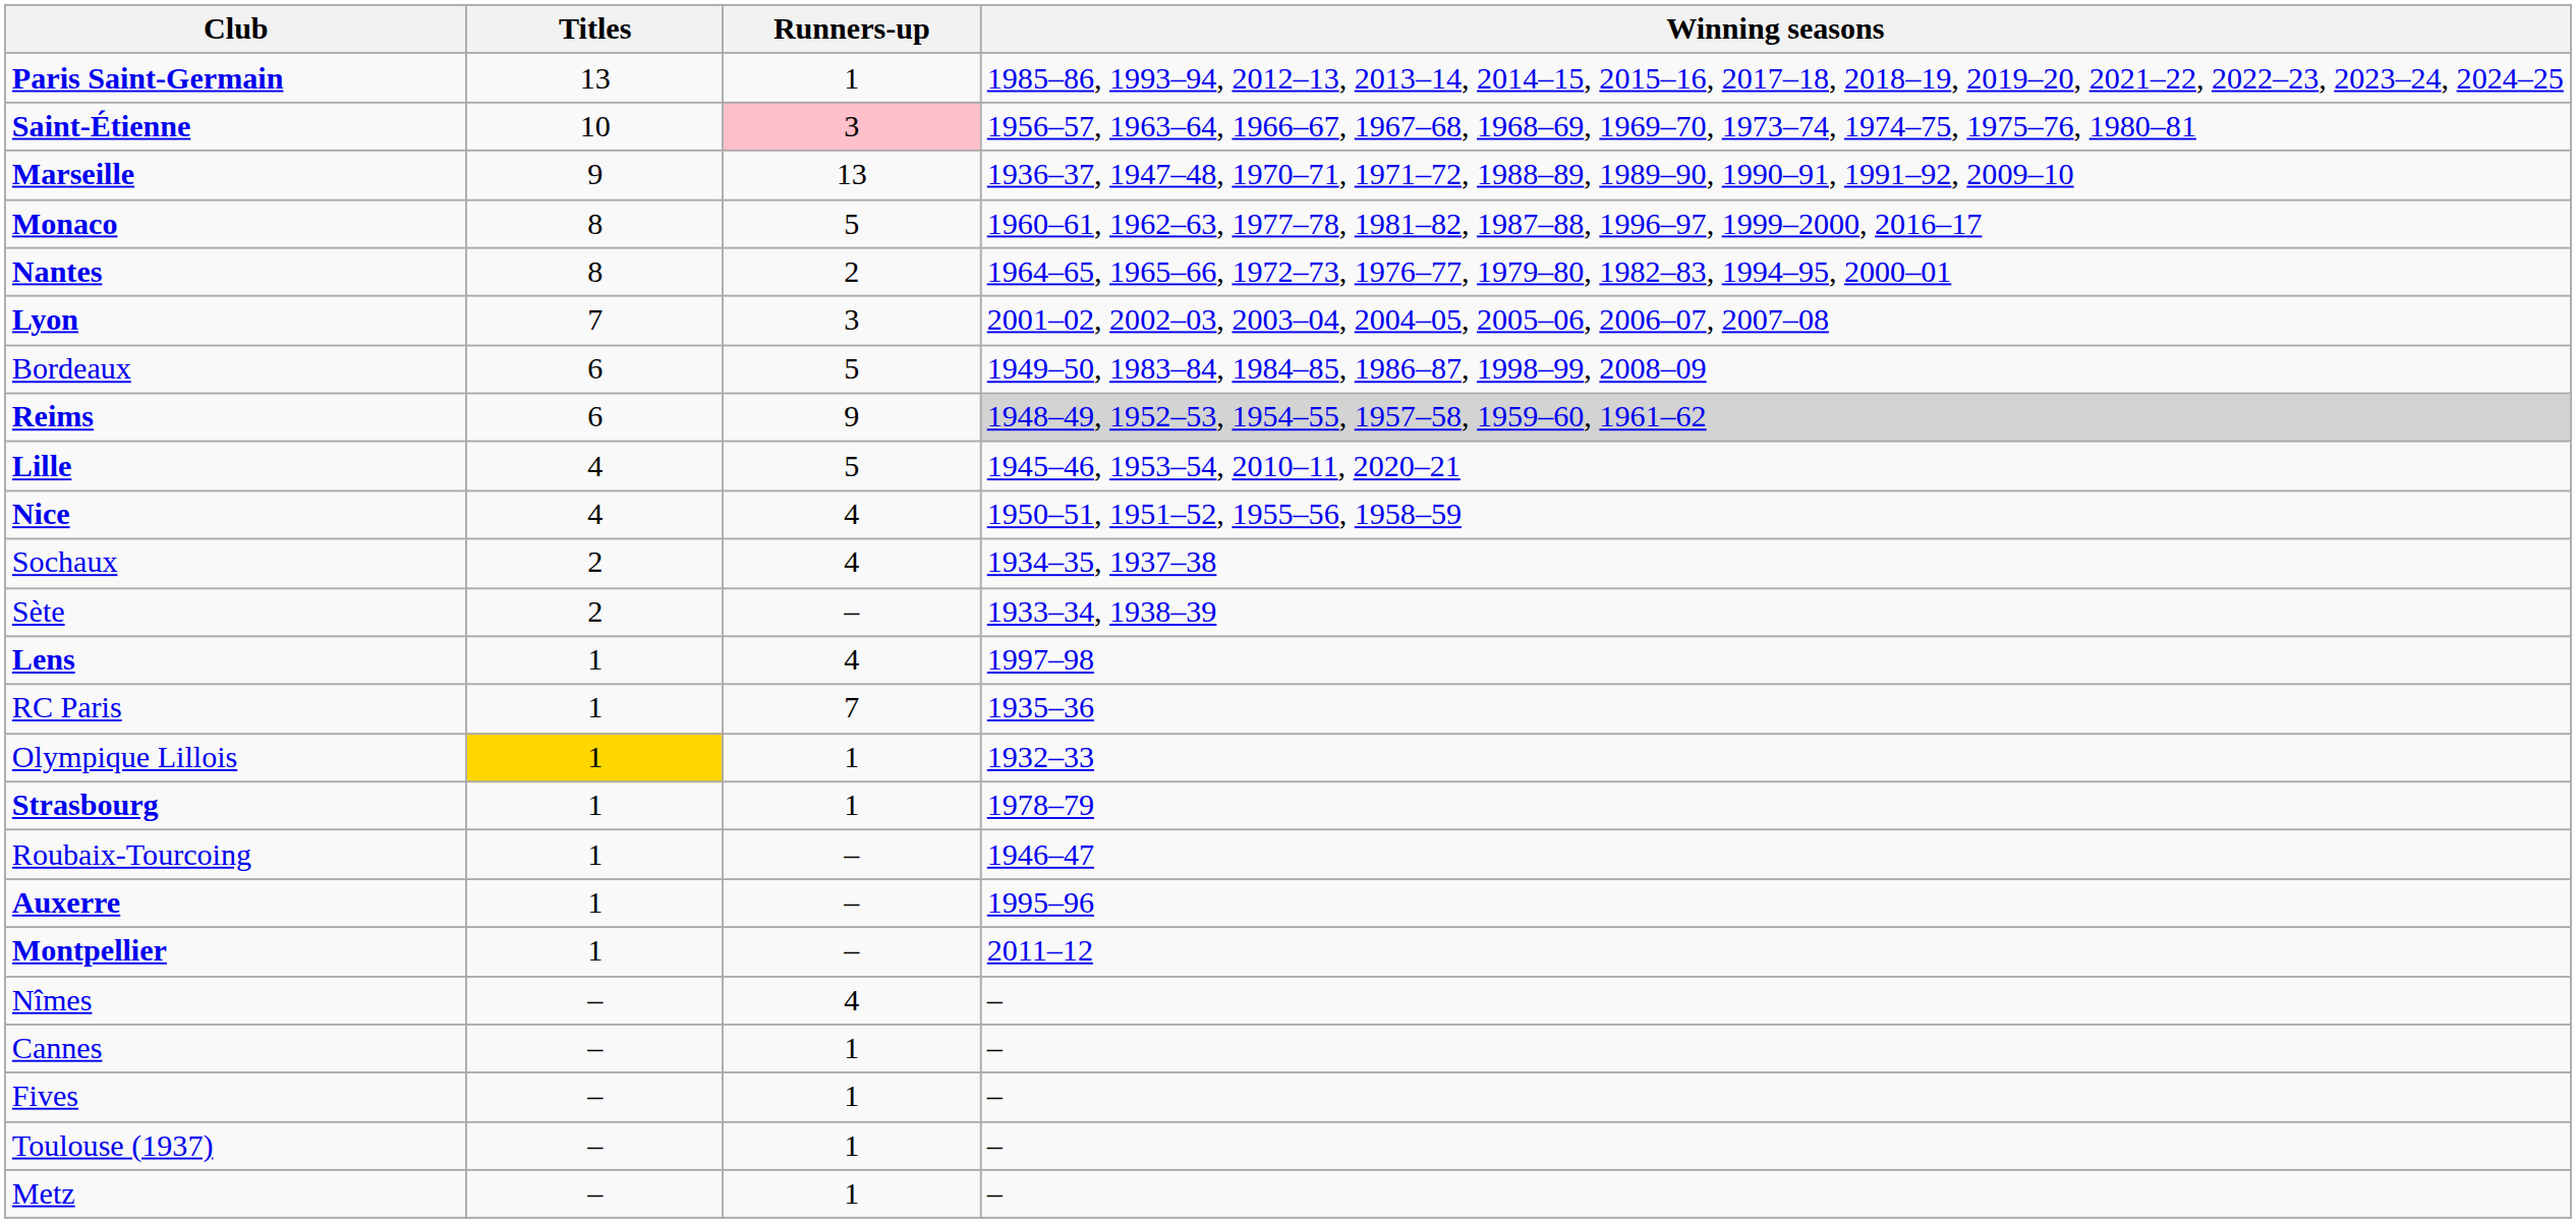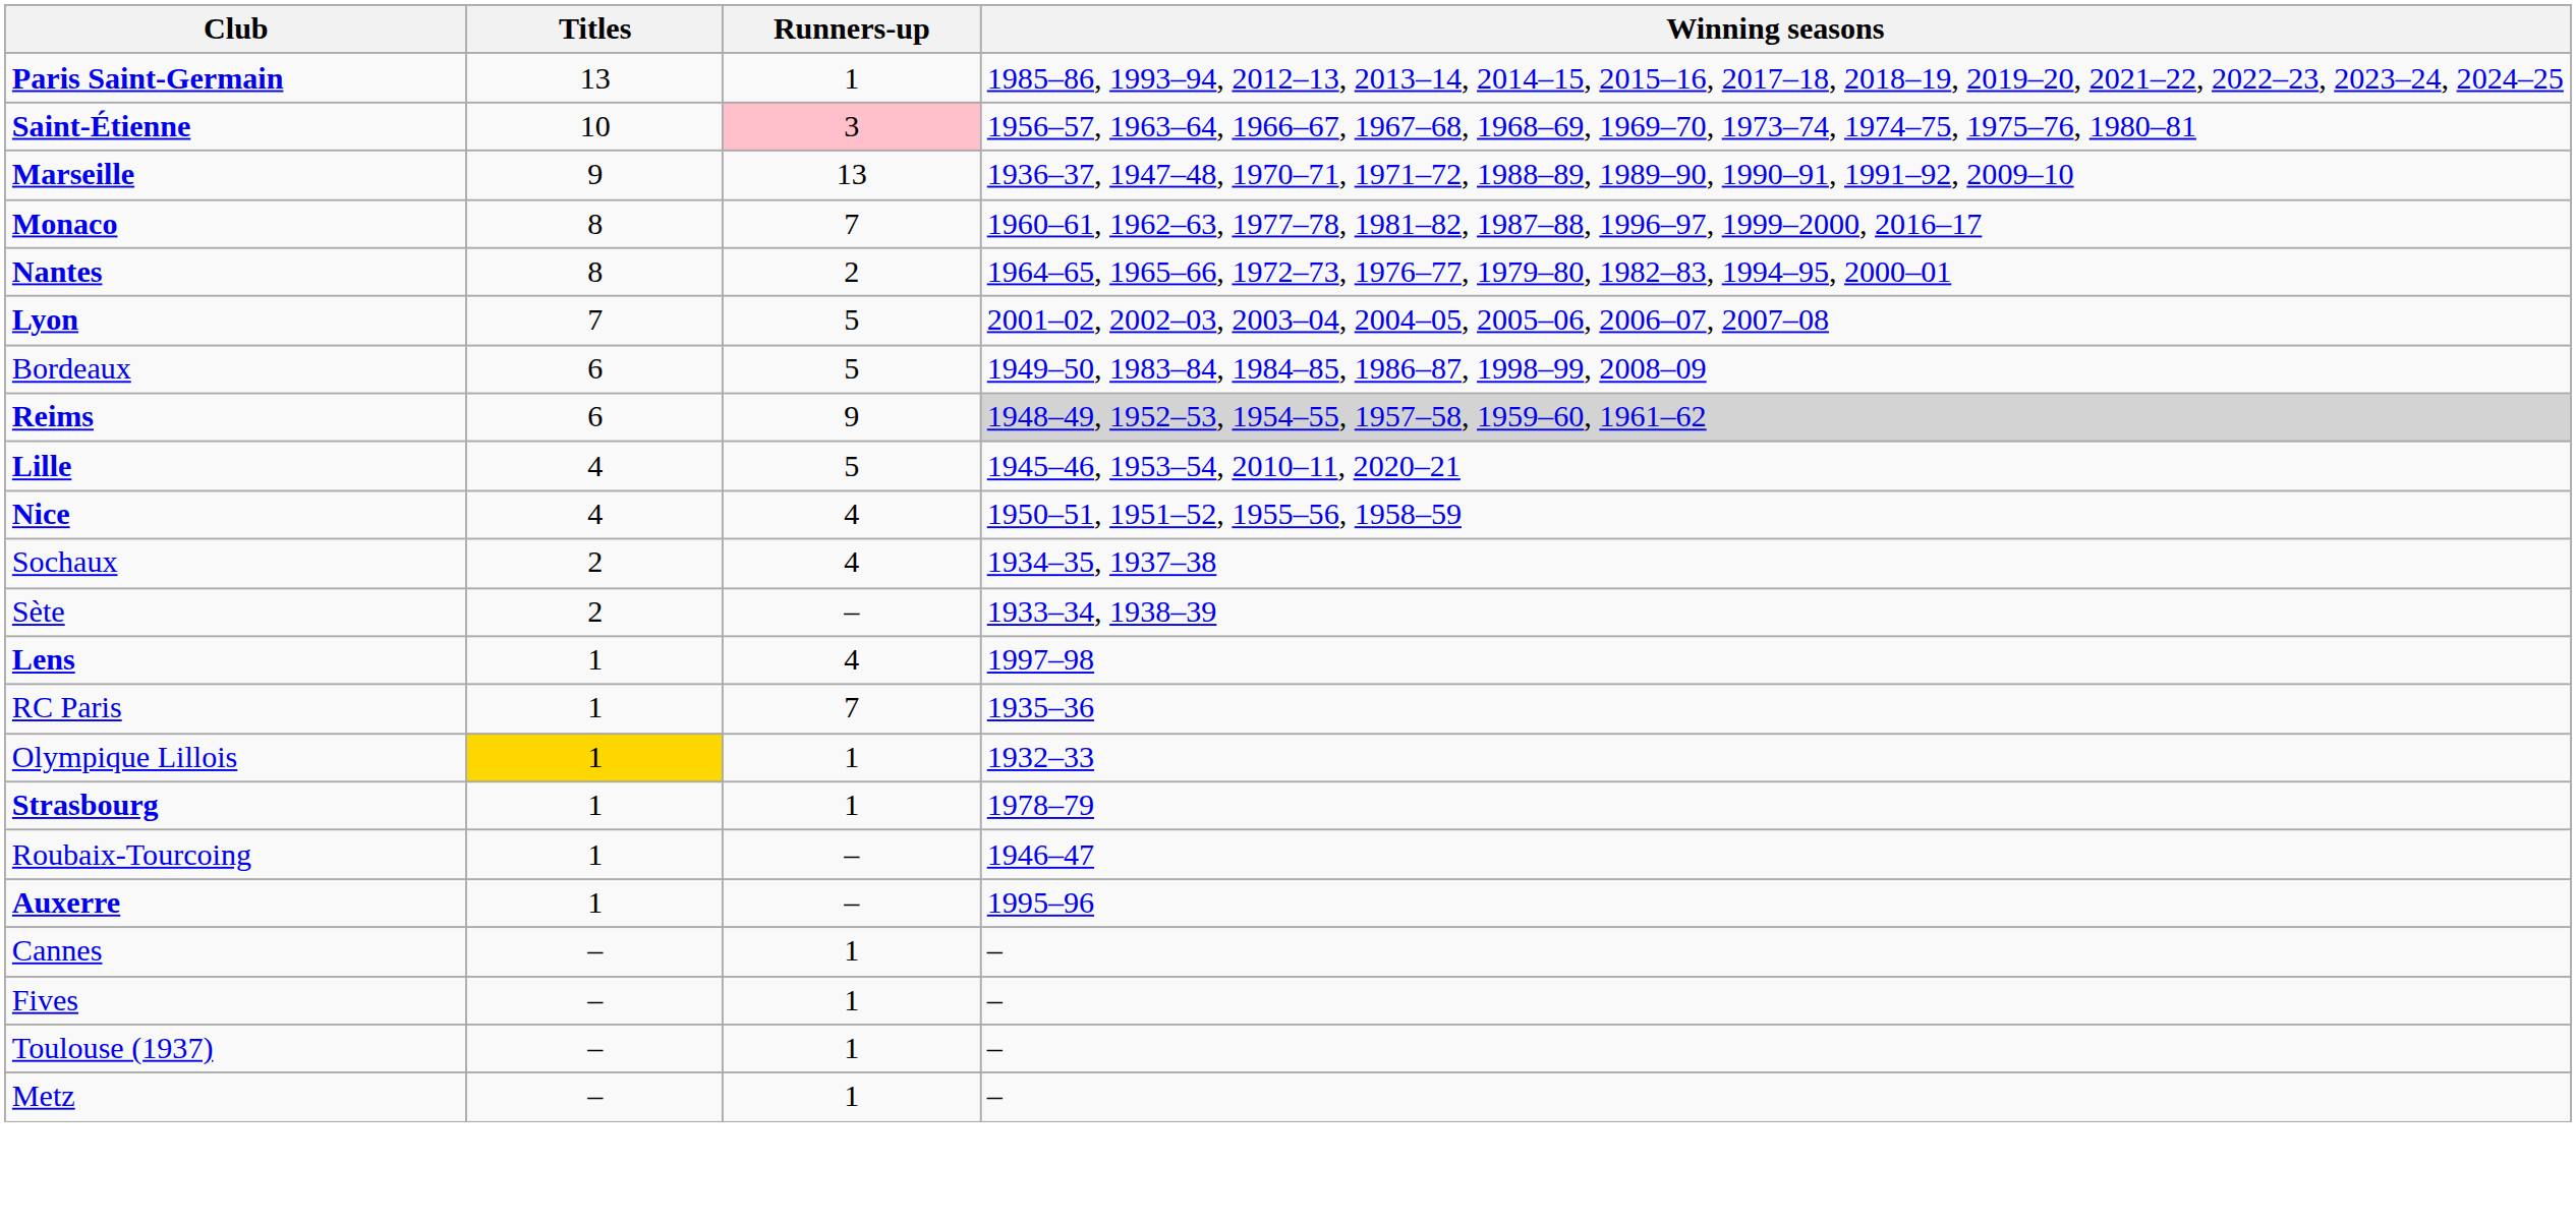Monaco | Runners-up: 5 -> 7
Lyon | Runners-up: 3 -> 5
- row: Montpellier | 1 | – | 2011–12
- row: Nîmes | – | 4 | –
